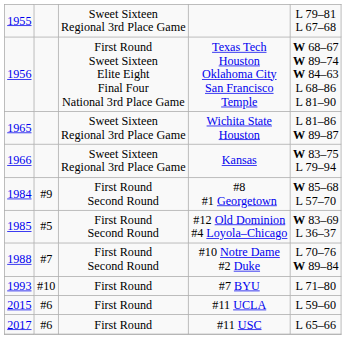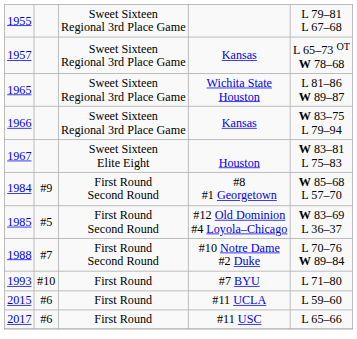- row: 1956 | First Round Sweet Sixteen Elite Eight Final Four National 3rd Place Game | Texas Tech Houston Oklahoma City San Francisco Temple | W 68–67 W 89–74 W 84–63 L 68–86 L 81–90
+ row: 1957 | Sweet Sixteen Regional 3rd Place Game | Kansas | L 65–73 OT W 78–68
+ row: 1967 | Sweet Sixteen Elite Eight | Houston | W 83–81 L 75–83
